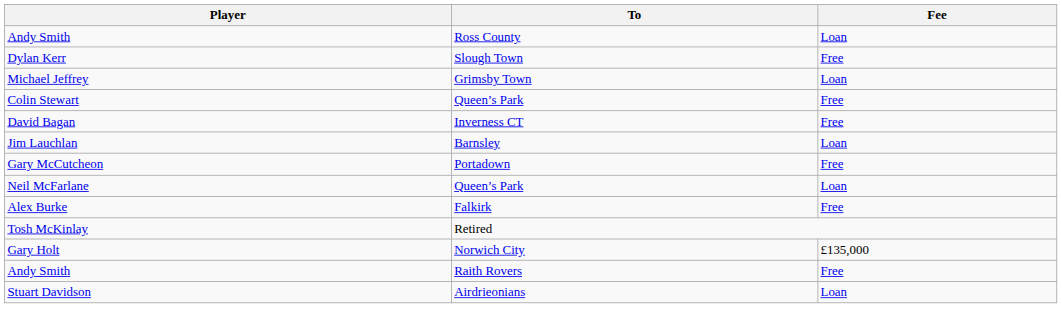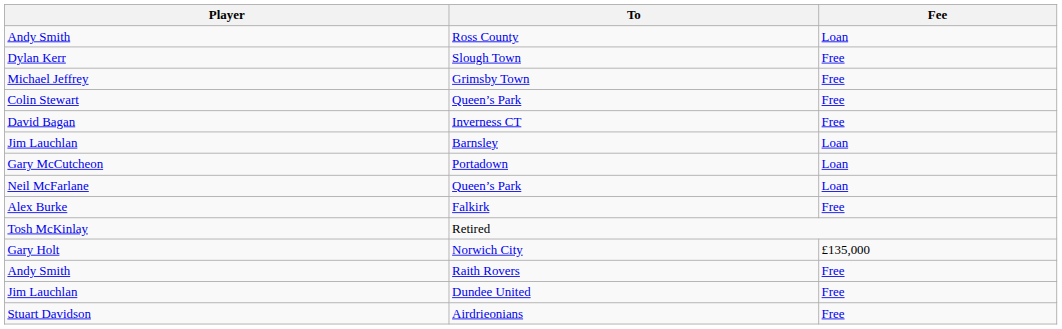Grimsby Town | Fee: Loan -> Free
Portadown | Fee: Free -> Loan
+ row: Jim Lauchlan | Dundee United | Free
Airdrieonians | Fee: Loan -> Free
